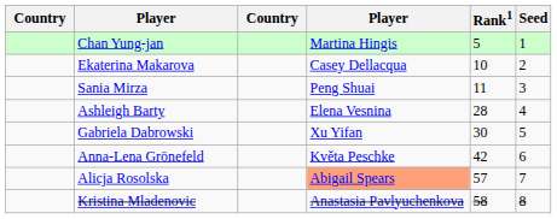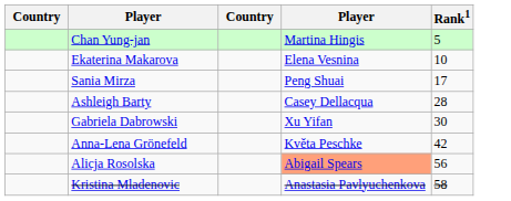- column: Seed | 1 | 2 | 3 | 4 | 5 | 6 | 7 | 8
Ekaterina Makarova | column 4: Casey Dellacqua -> Elena Vesnina
Sania Mirza | Rank1: 11 -> 17
Ashleigh Barty | column 4: Elena Vesnina -> Casey Dellacqua
Alicja Rosolska | Rank1: 57 -> 56
